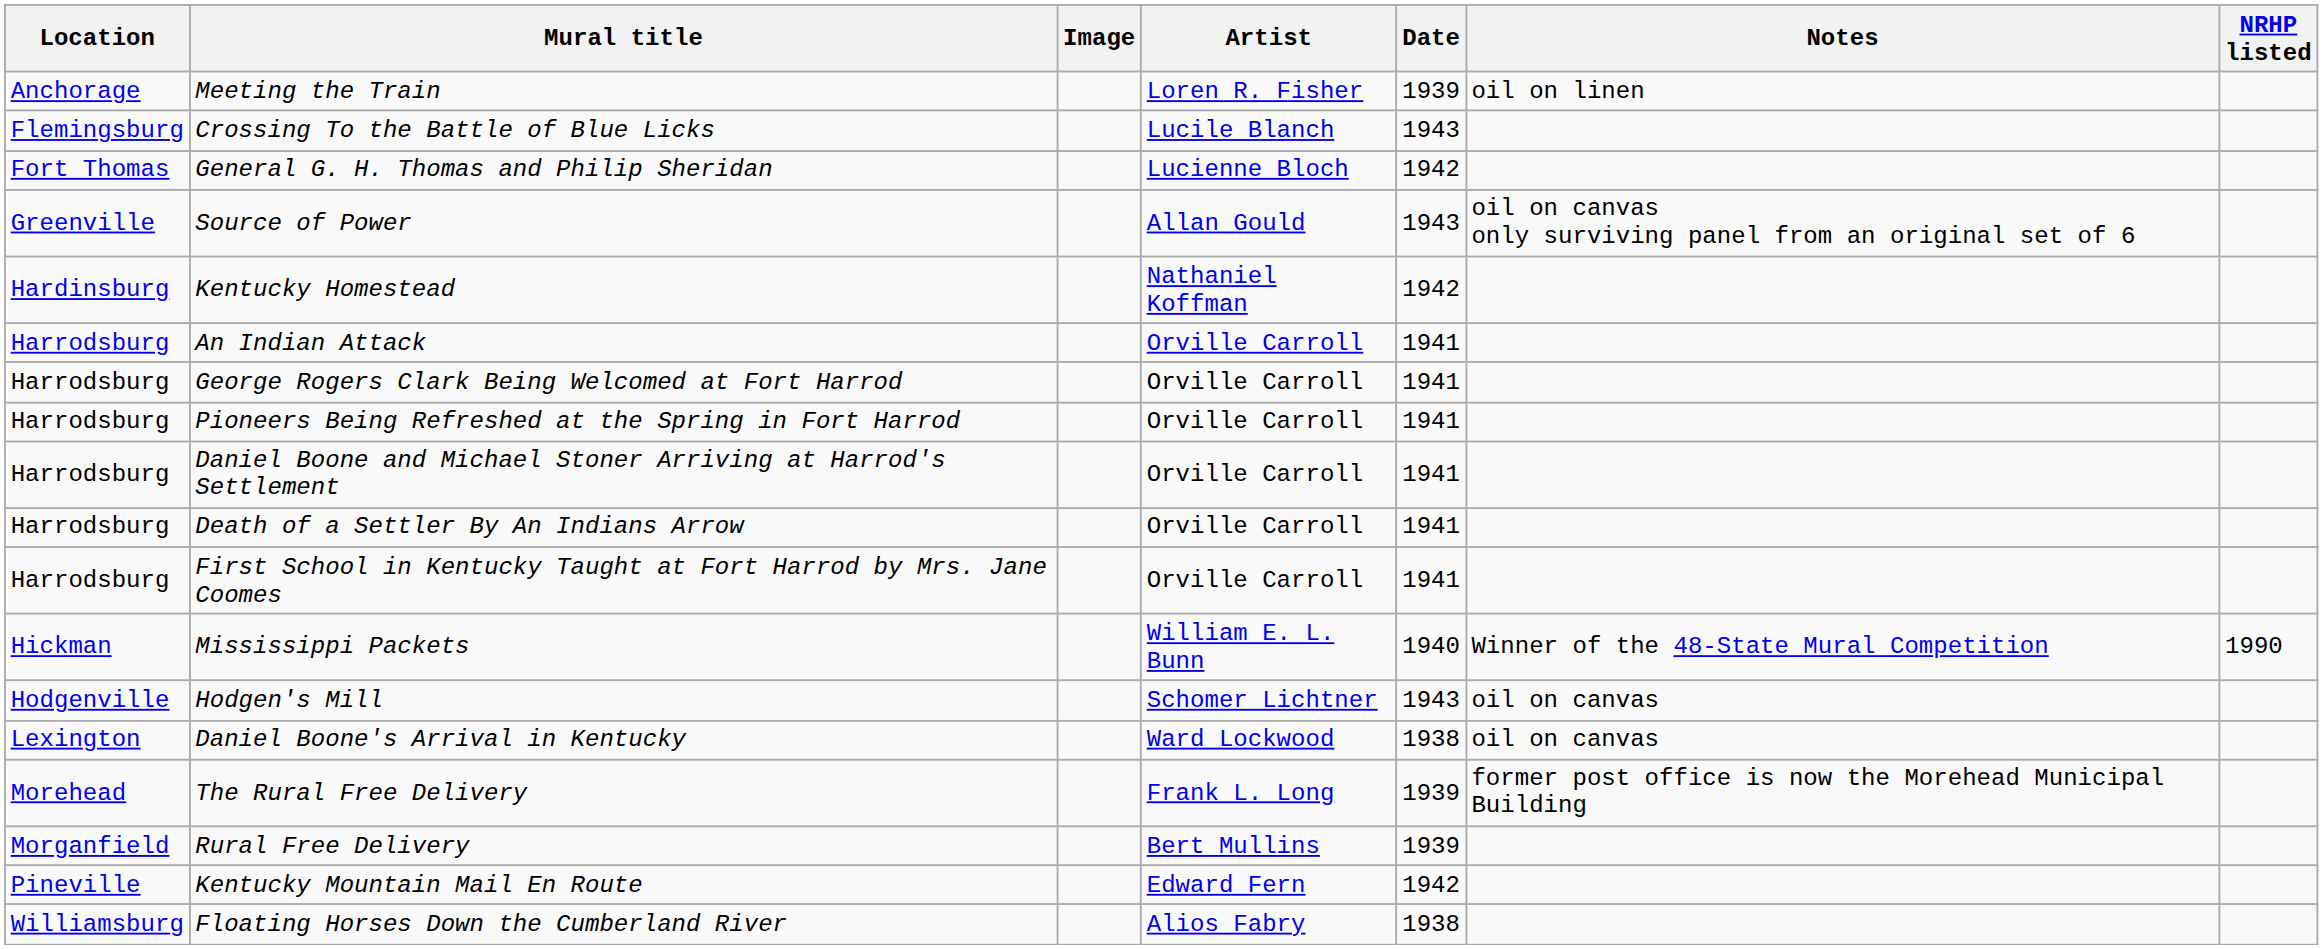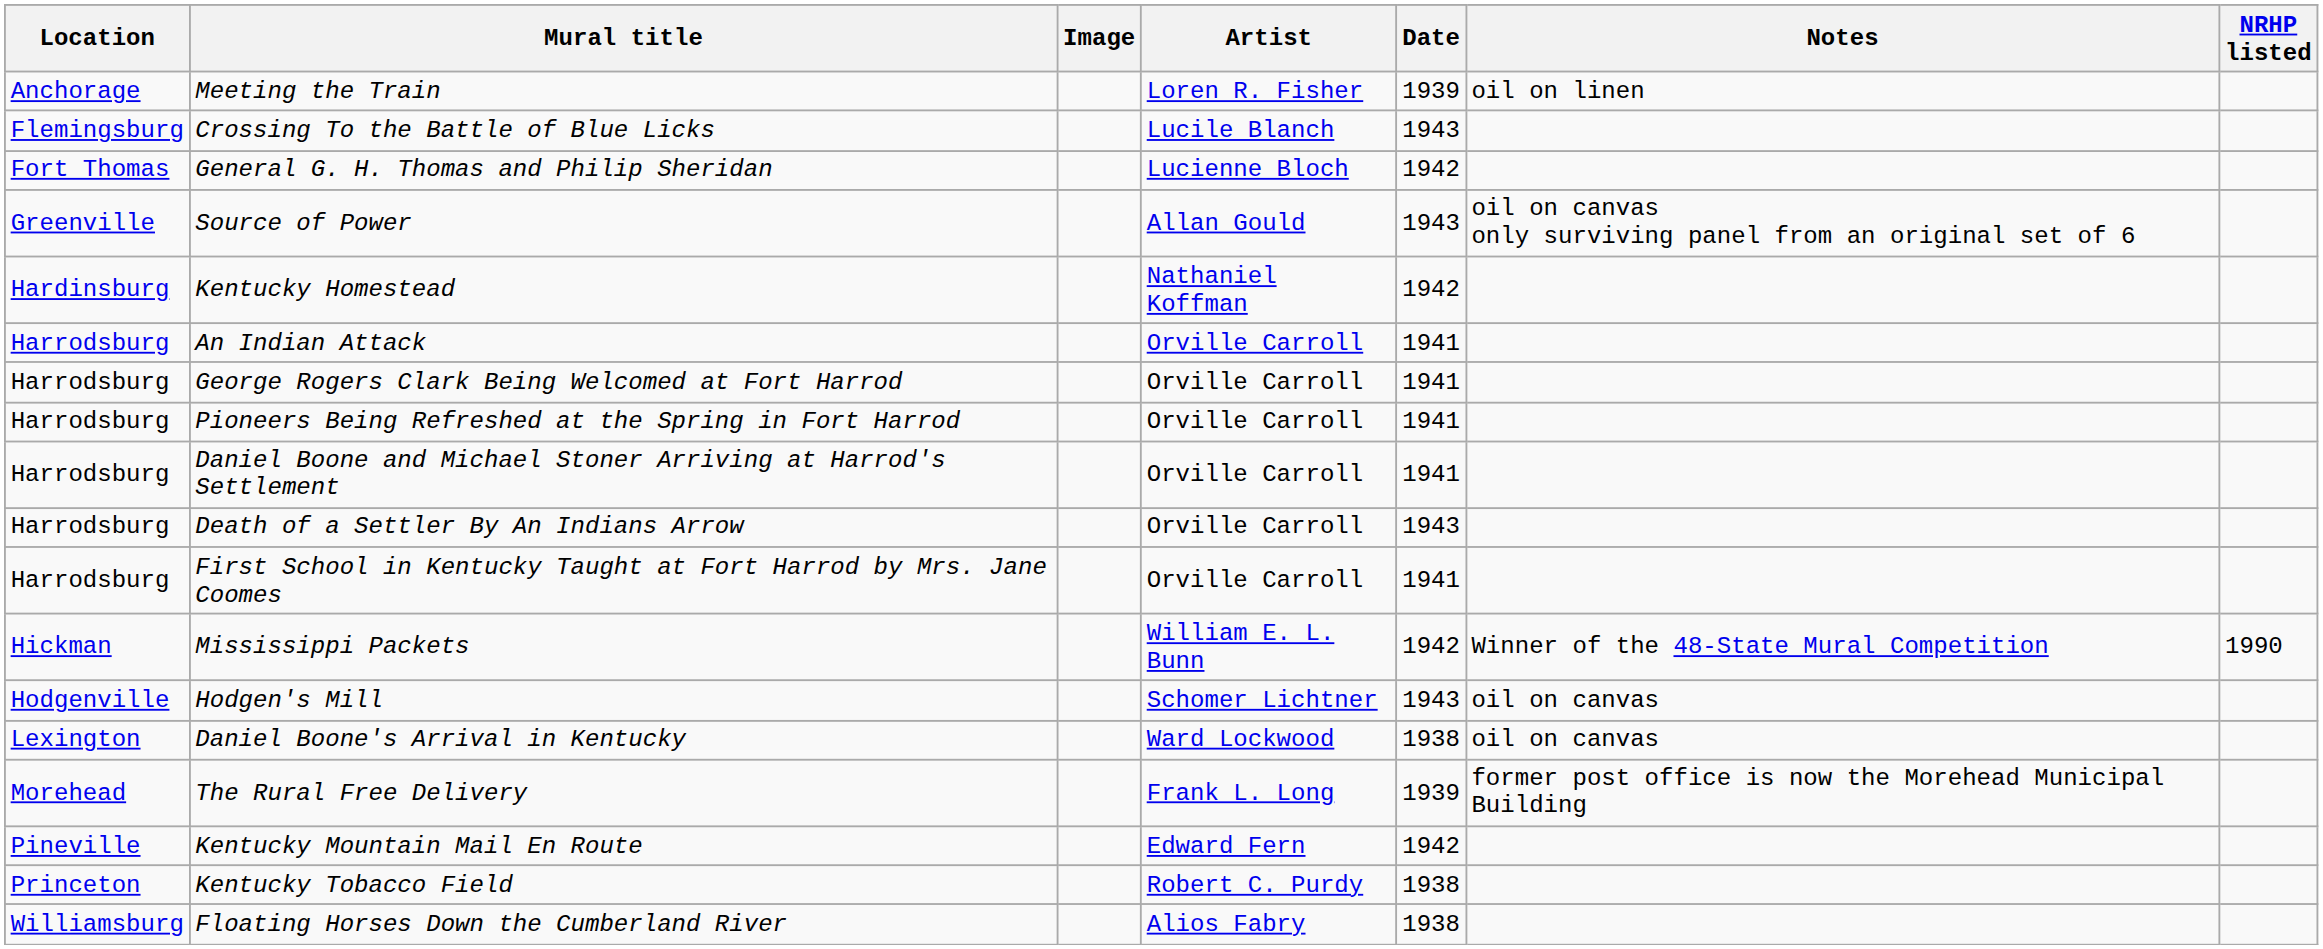Death of a Settler By An Indians Arrow | Date: 1941 -> 1943
Mississippi Packets | Date: 1940 -> 1942
- row: Morganfield | Rural Free Delivery | Bert Mullins | 1939
+ row: Princeton | Kentucky Tobacco Field | Robert C. Purdy | 1938
